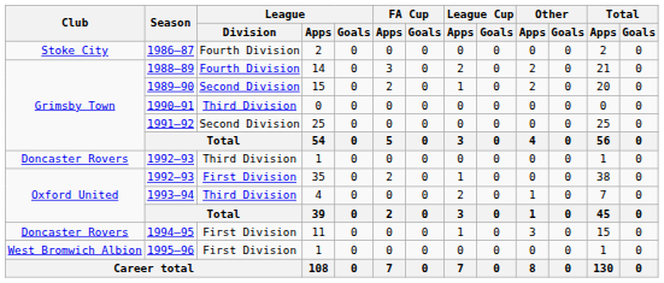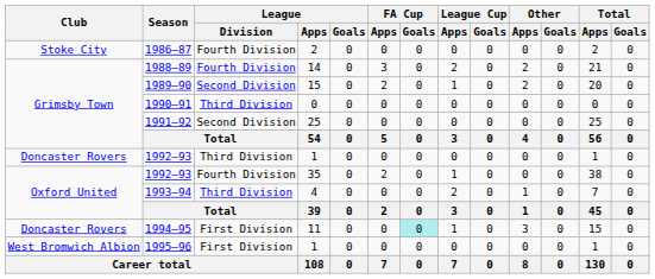1992–93 / 35 | League / Division: First Division -> Fourth Division
1994–95 | FA Cup / Goals: no background -> paleturquoise background
